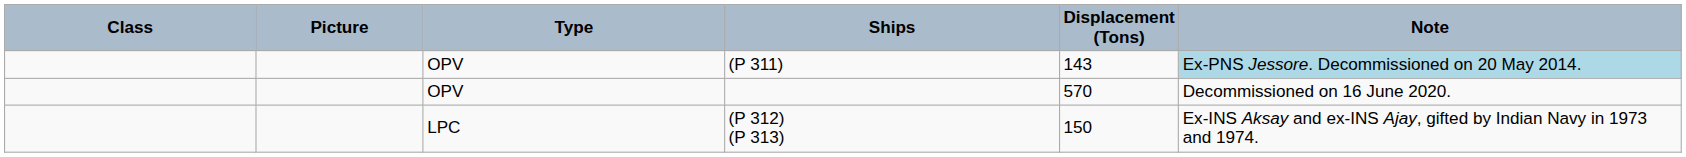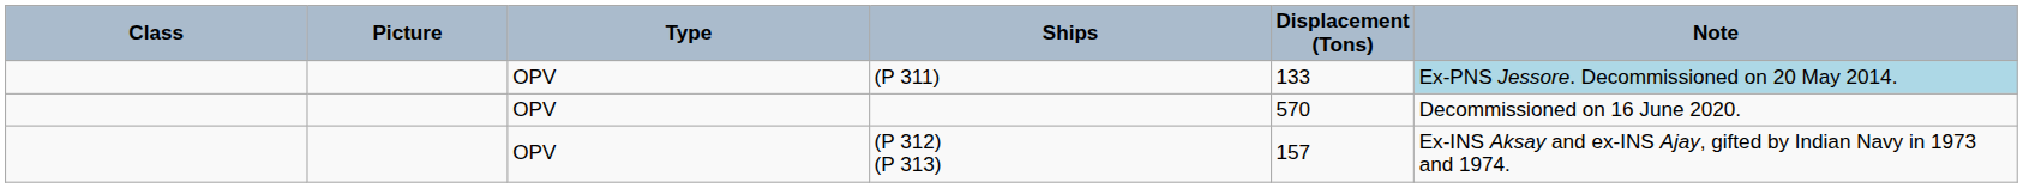(P 311) | Displacement (Tons): 143 -> 133
(P 312) (P 313) | Type: LPC -> OPV
(P 312) (P 313) | Displacement (Tons): 150 -> 157
